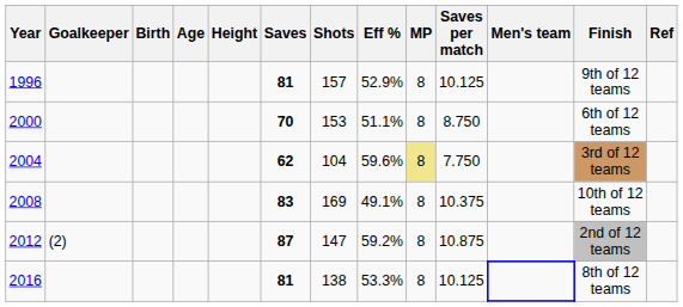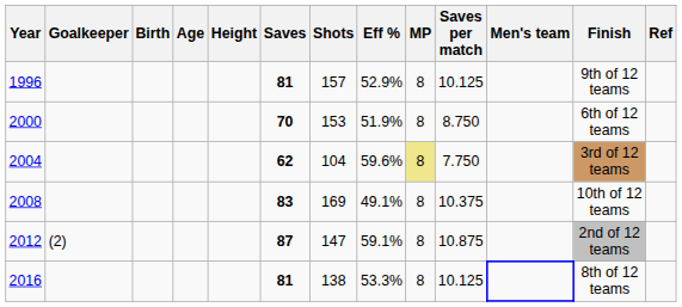2000 | Eff %: 51.1% -> 51.9%
2012 | Eff %: 59.2% -> 59.1%
